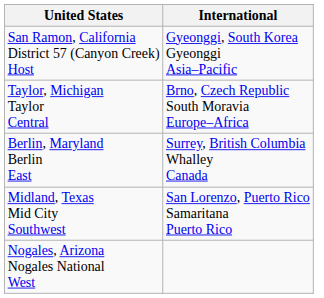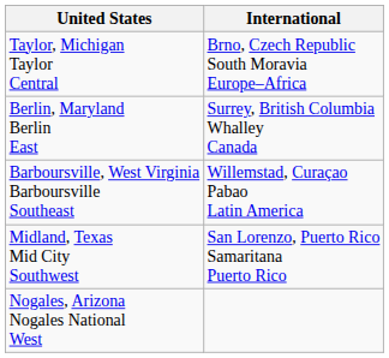- row: San Ramon, California District 57 (Canyon Creek) Host | Gyeonggi, South Korea Gyeonggi Asia–Pacific
+ row: Barboursville, West Virginia Barboursville Southeast | Willemstad, Curaçao Pabao Latin America
